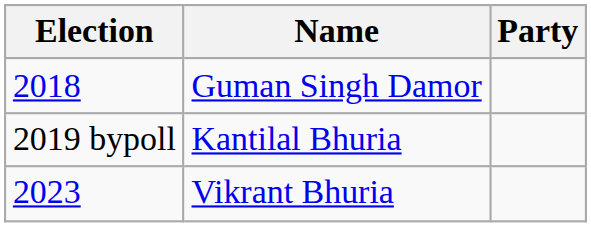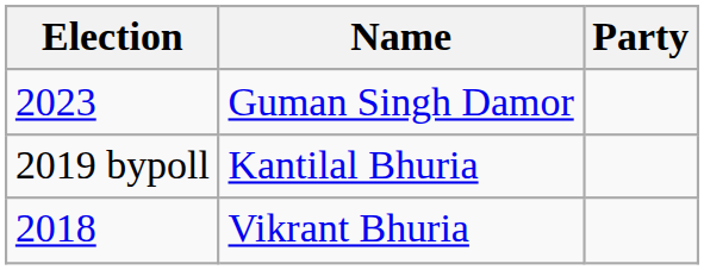Guman Singh Damor | Election: 2018 -> 2023
Vikrant Bhuria | Election: 2023 -> 2018
